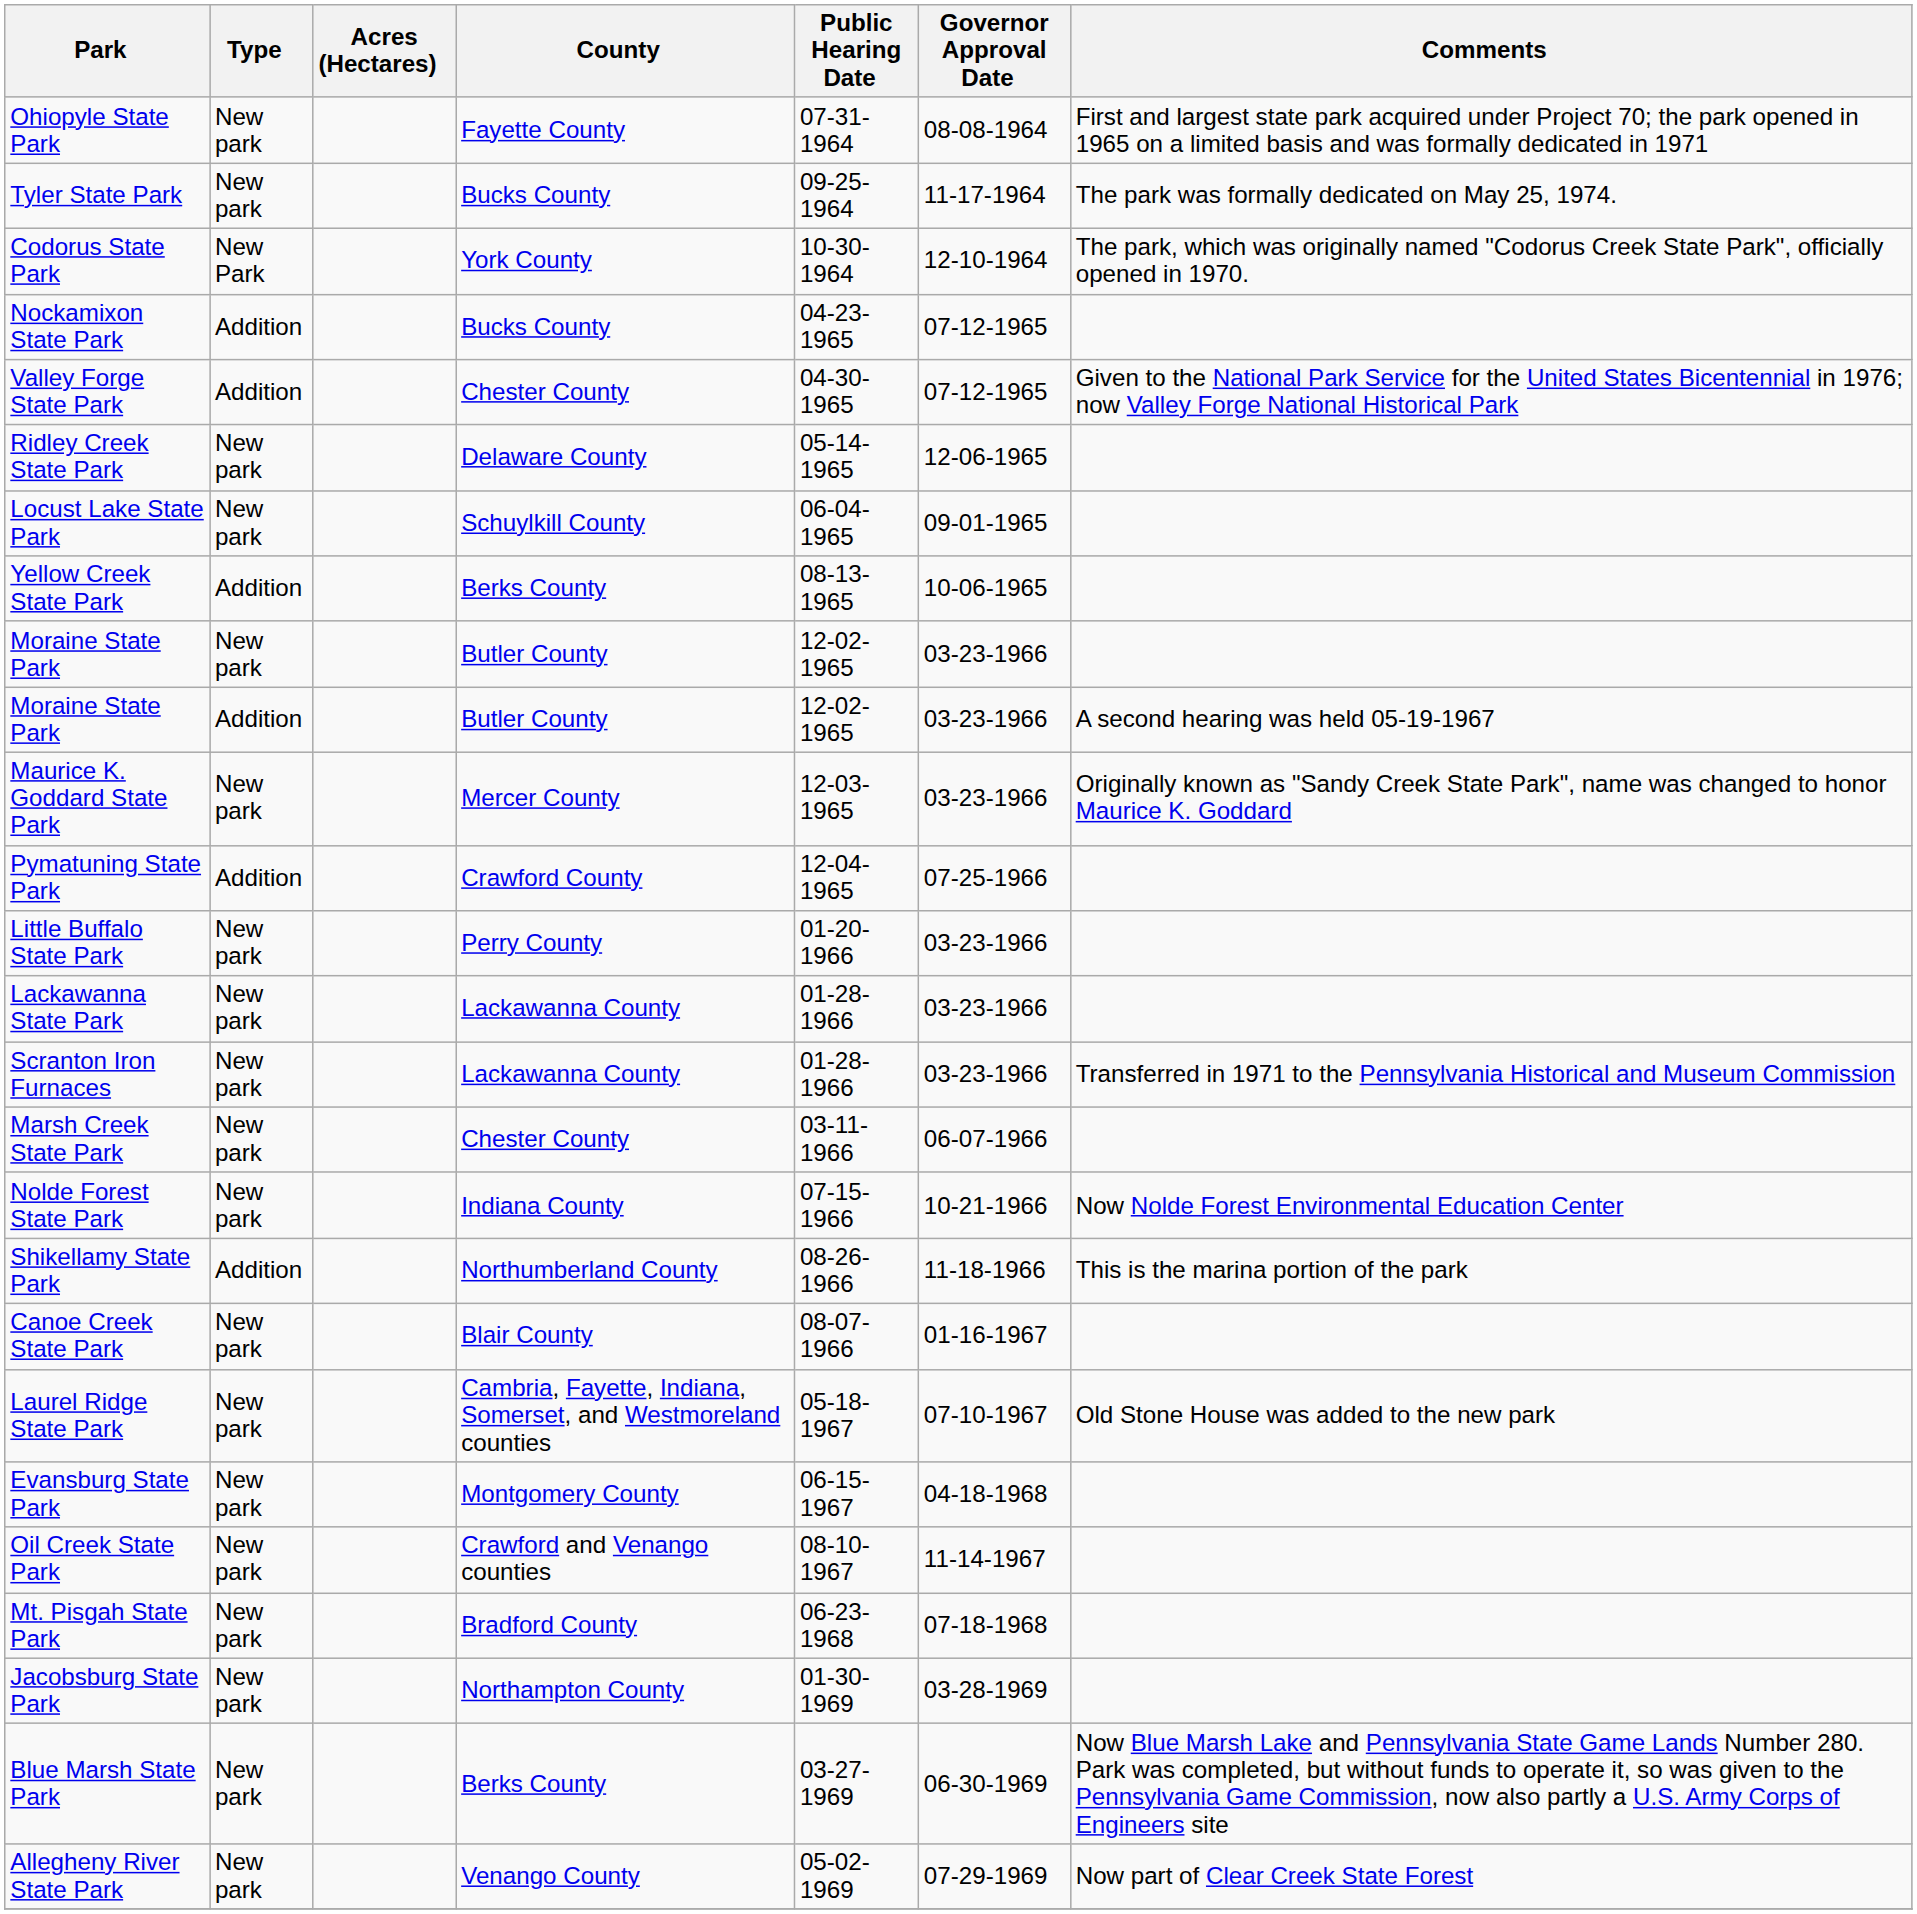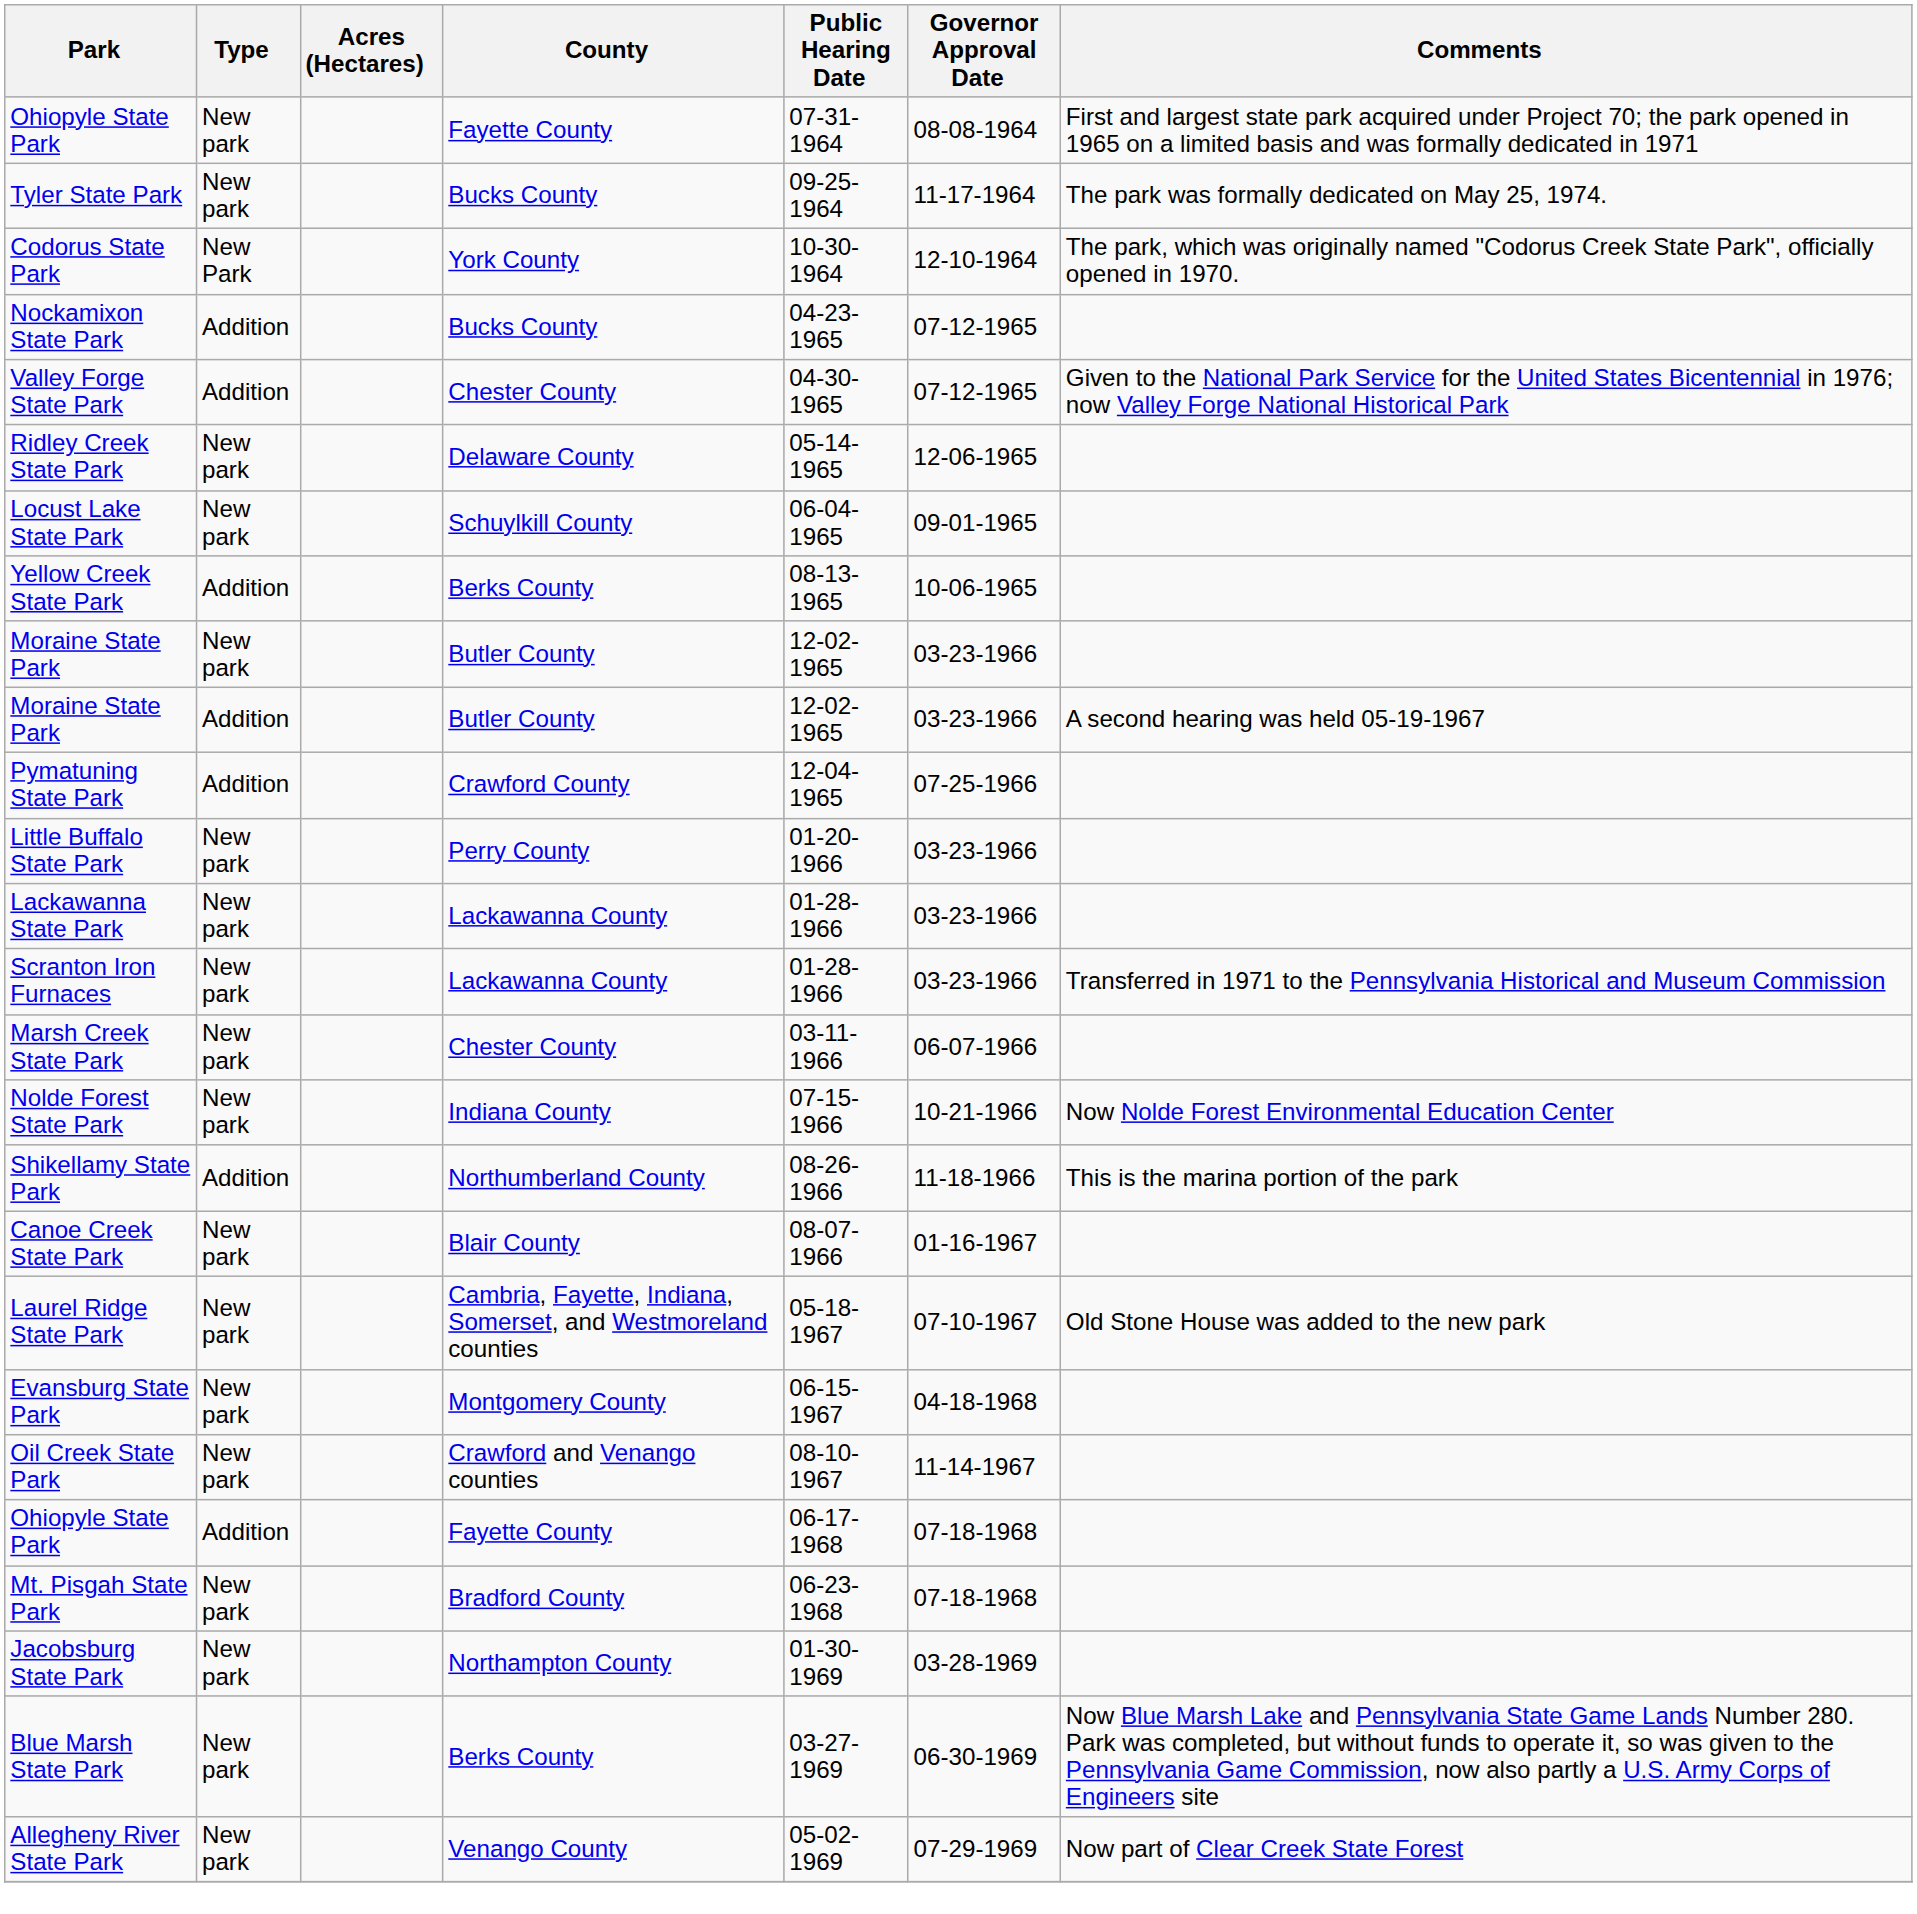- row: Maurice K. Goddard State Park | New park | Mercer County | 12-03-1965 | 03-23-1966 | Originally known as "Sandy Creek State Park", name was changed to honor Maurice K. Goddard
+ row: Ohiopyle State Park | Addition | Fayette County | 06-17-1968 | 07-18-1968
